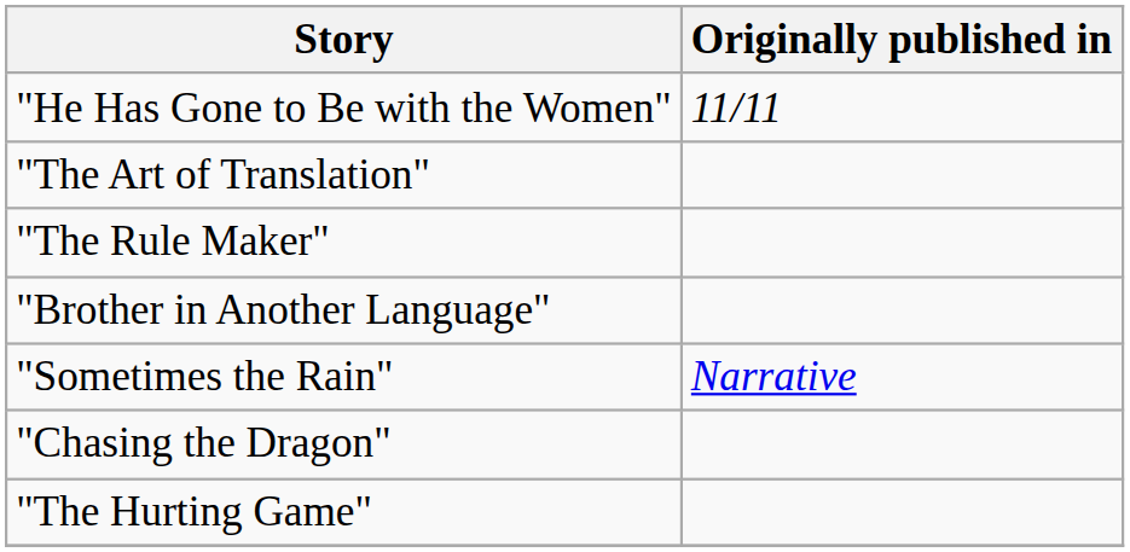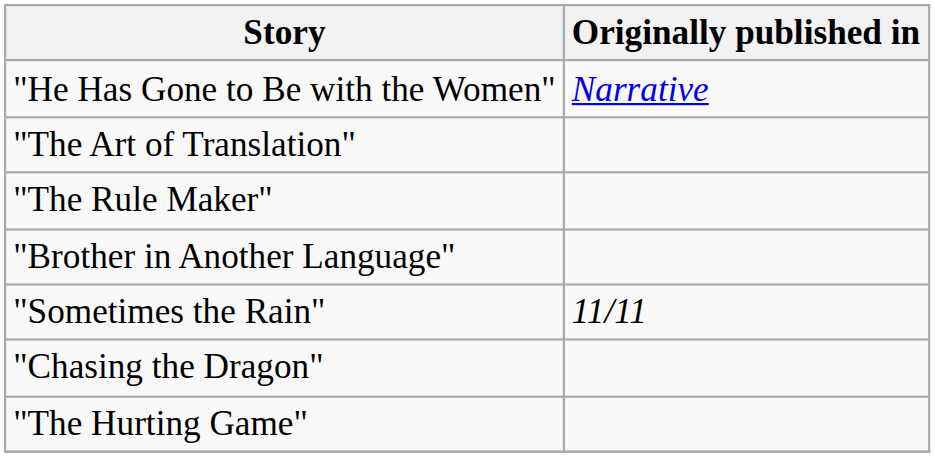"He Has Gone to Be with the Women" | Originally published in: 11/11 -> Narrative
"Sometimes the Rain" | Originally published in: Narrative -> 11/11
